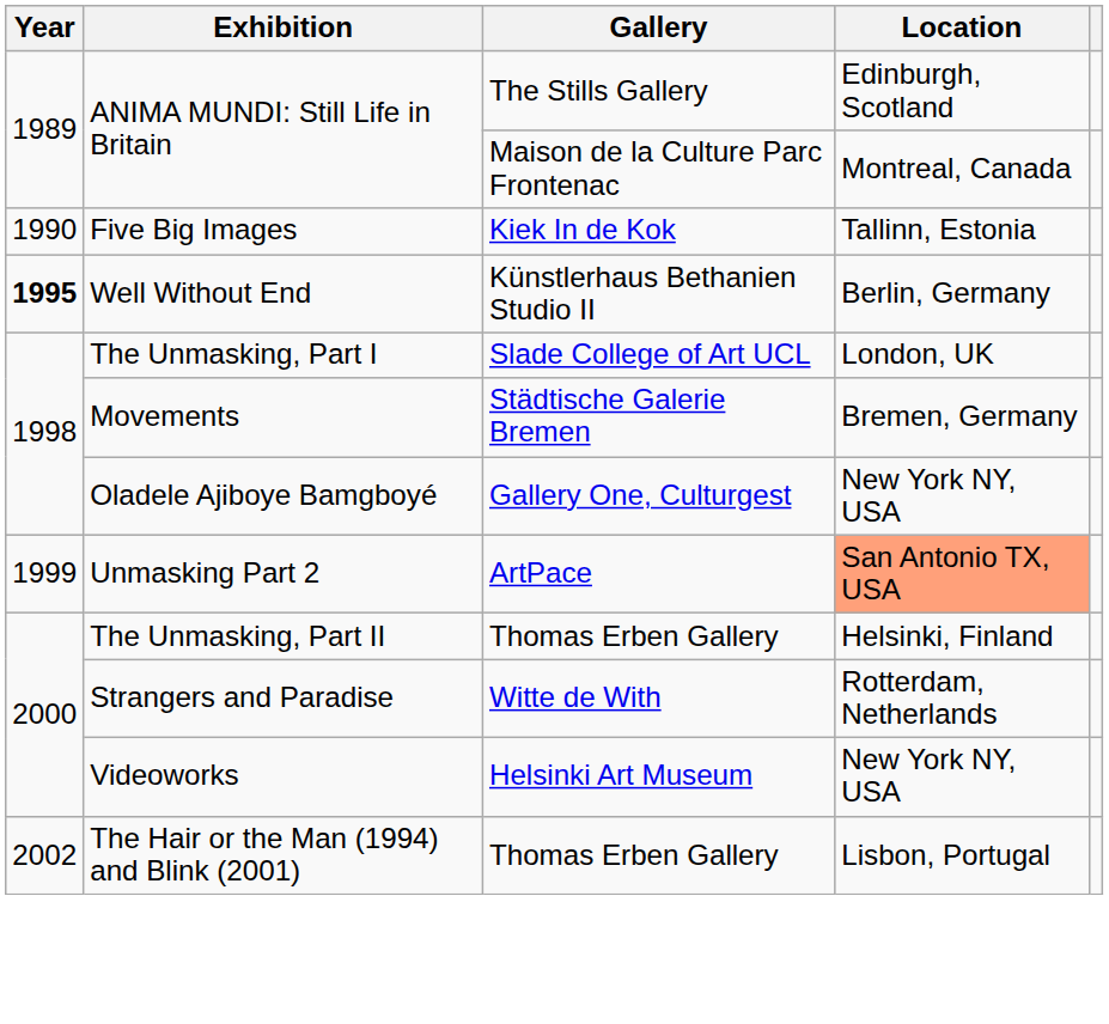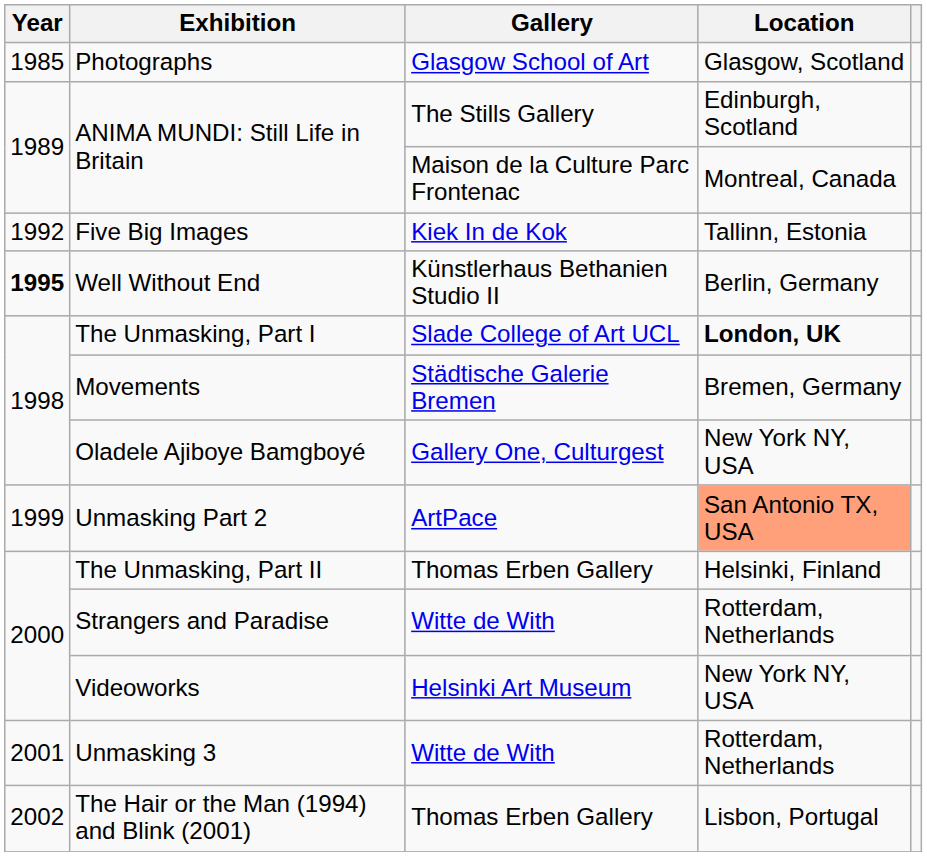+ row: 1985 | Photographs | Glasgow School of Art | Glasgow, Scotland
Five Big Images | Year: 1990 -> 1992
The Unmasking, Part I | Location: normal -> bold
+ row: 2001 | Unmasking 3 | Witte de With | Rotterdam, Netherlands
